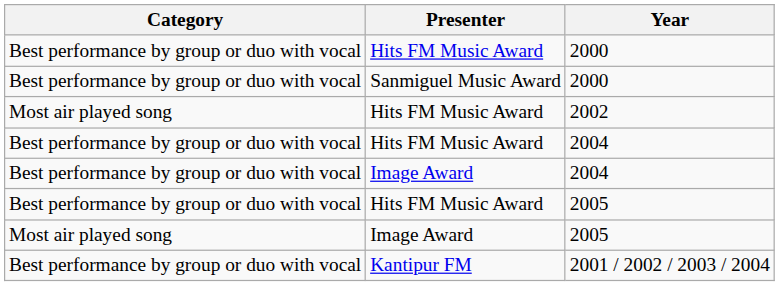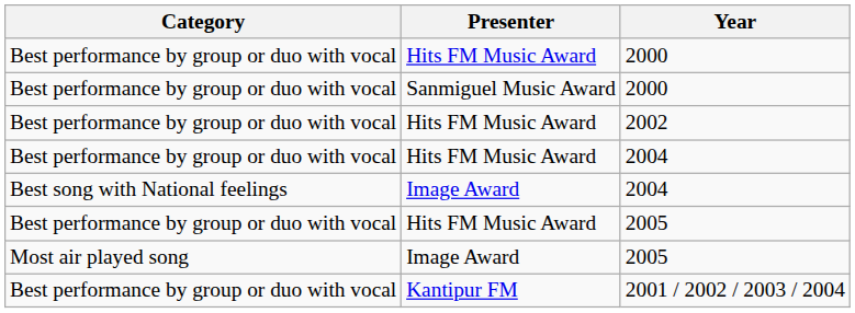2002 | Category: Most air played song -> Best performance by group or duo with vocal
Image Award / 2004 | Category: Best performance by group or duo with vocal -> Best song with National feelings
